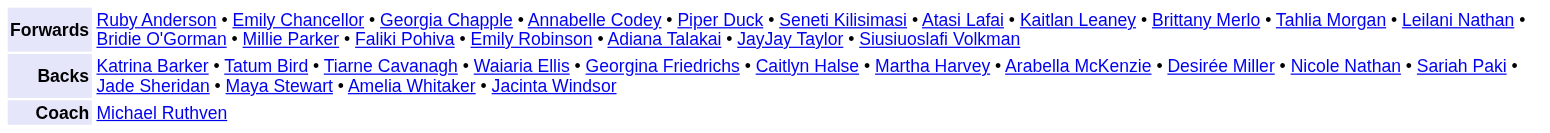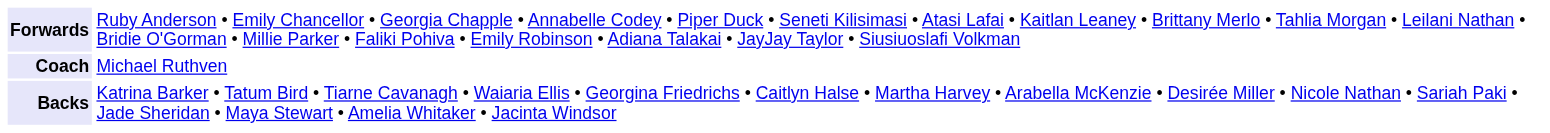rows swapped: Backs <-> Coach
